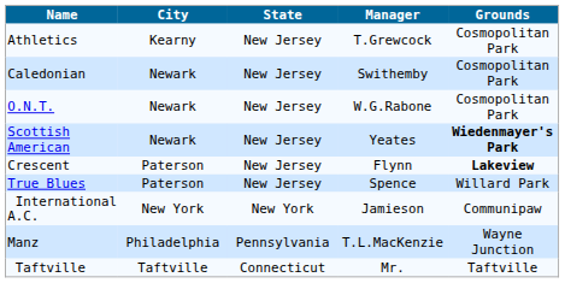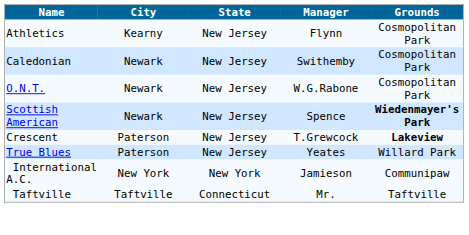Athletics | Manager: T.Grewcock -> Flynn
Scottish American | Manager: Yeates -> Spence
Crescent | Manager: Flynn -> T.Grewcock
True Blues | Manager: Spence -> Yeates
- row: Manz | Philadelphia | Pennsylvania | T.L.MacKenzie | Wayne Junction
